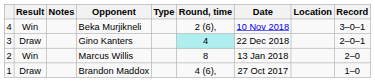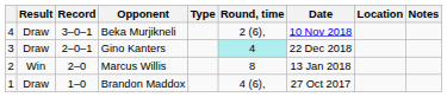columns swapped: Record <-> Notes
Beka Murjikneli | Result: Win -> Draw
